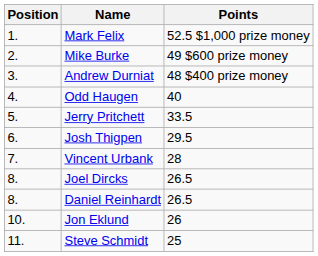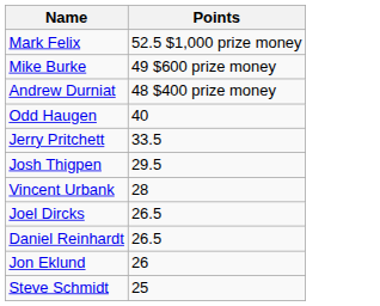- column: Position | 1. | 2. | 3. | 4. | 5. | 6. | 7. | 8. | 8. | 10. | 11.
